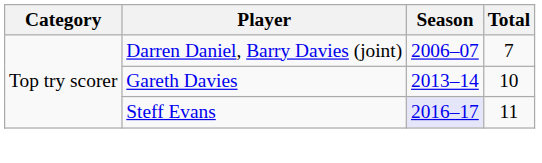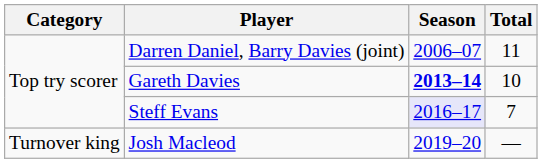Darren Daniel, Barry Davies (joint) | Total: 7 -> 11
Gareth Davies | Season: normal -> bold
Steff Evans | Total: 11 -> 7
+ row: Turnover king | Josh Macleod | 2019–20 | —
